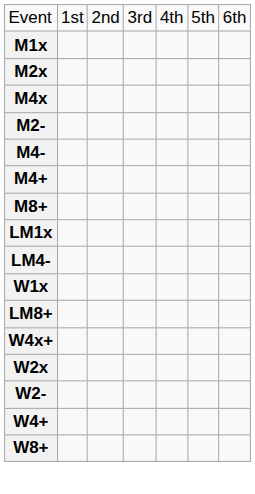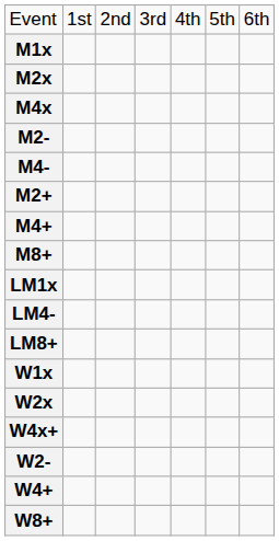+ row: M2+
rows swapped: LM8+ <-> W1x
rows swapped: W2x <-> W4x+
